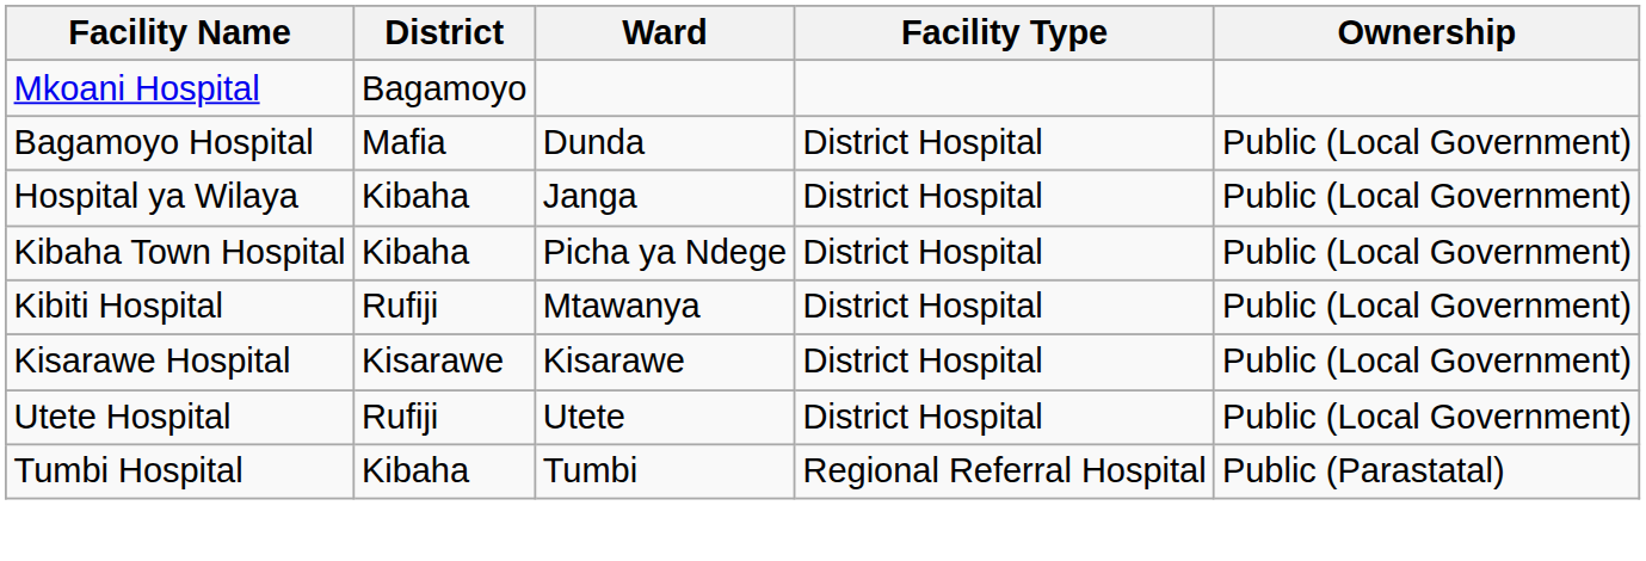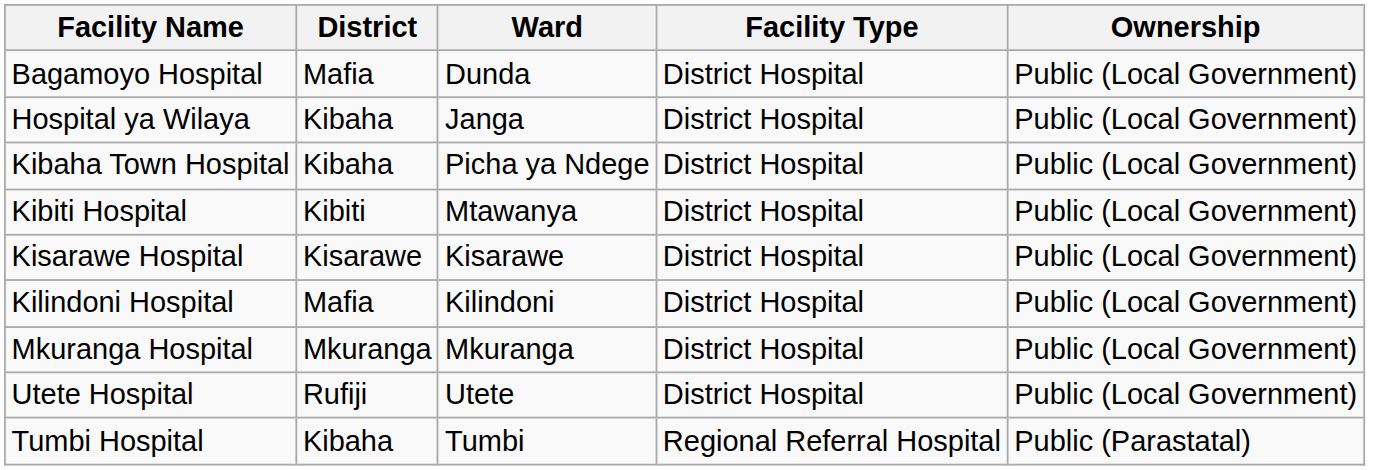- row: Mkoani Hospital | Bagamoyo
Kibiti Hospital | District: Rufiji -> Kibiti
+ row: Kilindoni Hospital | Mafia | Kilindoni | District Hospital | Public (Local Government)
+ row: Mkuranga Hospital | Mkuranga | Mkuranga | District Hospital | Public (Local Government)
